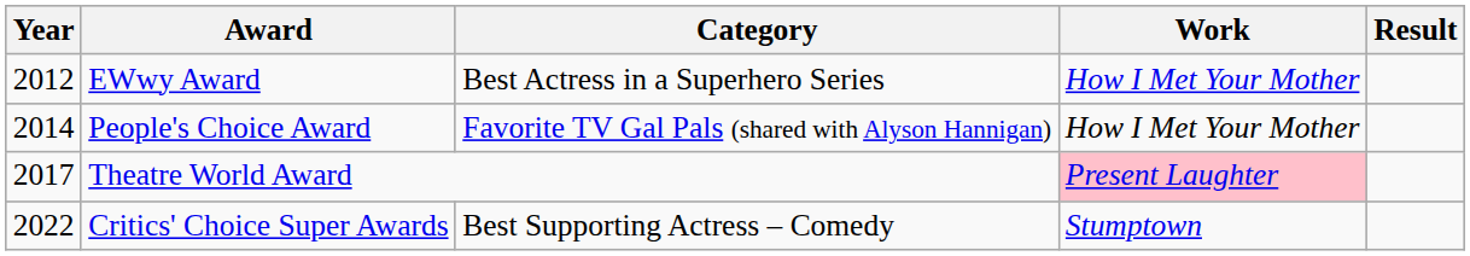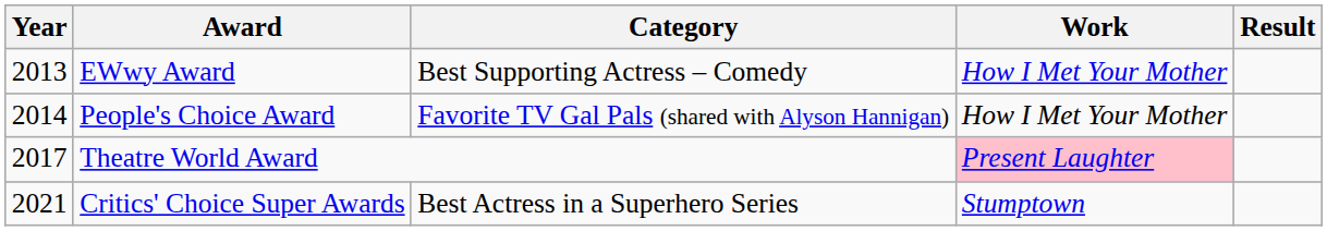EWwy Award | Year: 2012 -> 2013
EWwy Award | Category: Best Actress in a Superhero Series -> Best Supporting Actress – Comedy
Critics' Choice Super Awards | Year: 2022 -> 2021
Critics' Choice Super Awards | Category: Best Supporting Actress – Comedy -> Best Actress in a Superhero Series
